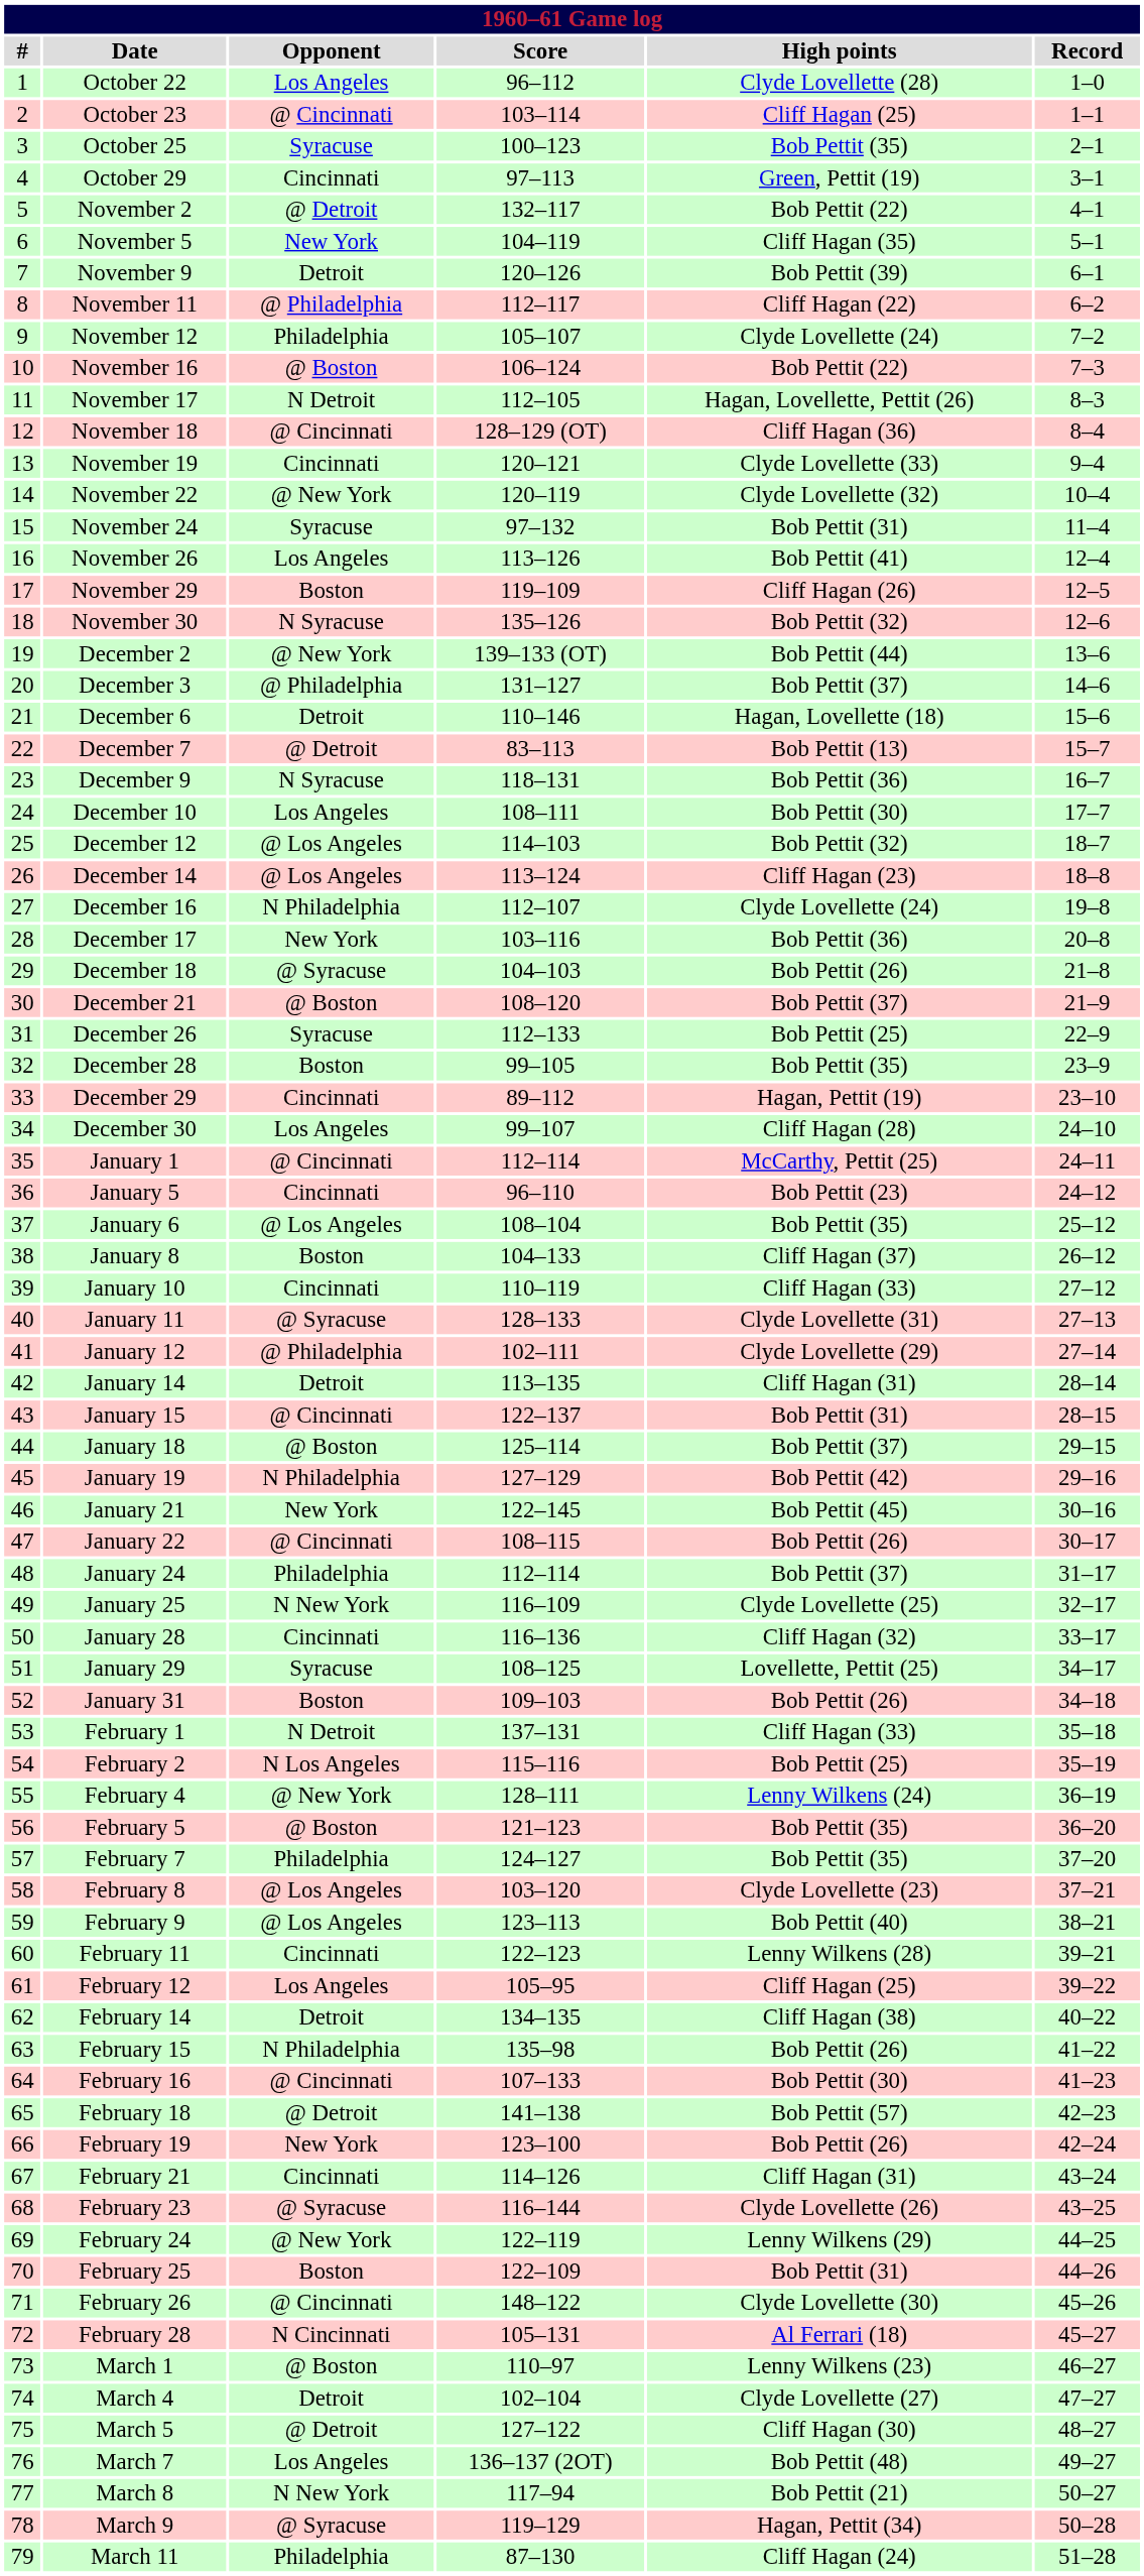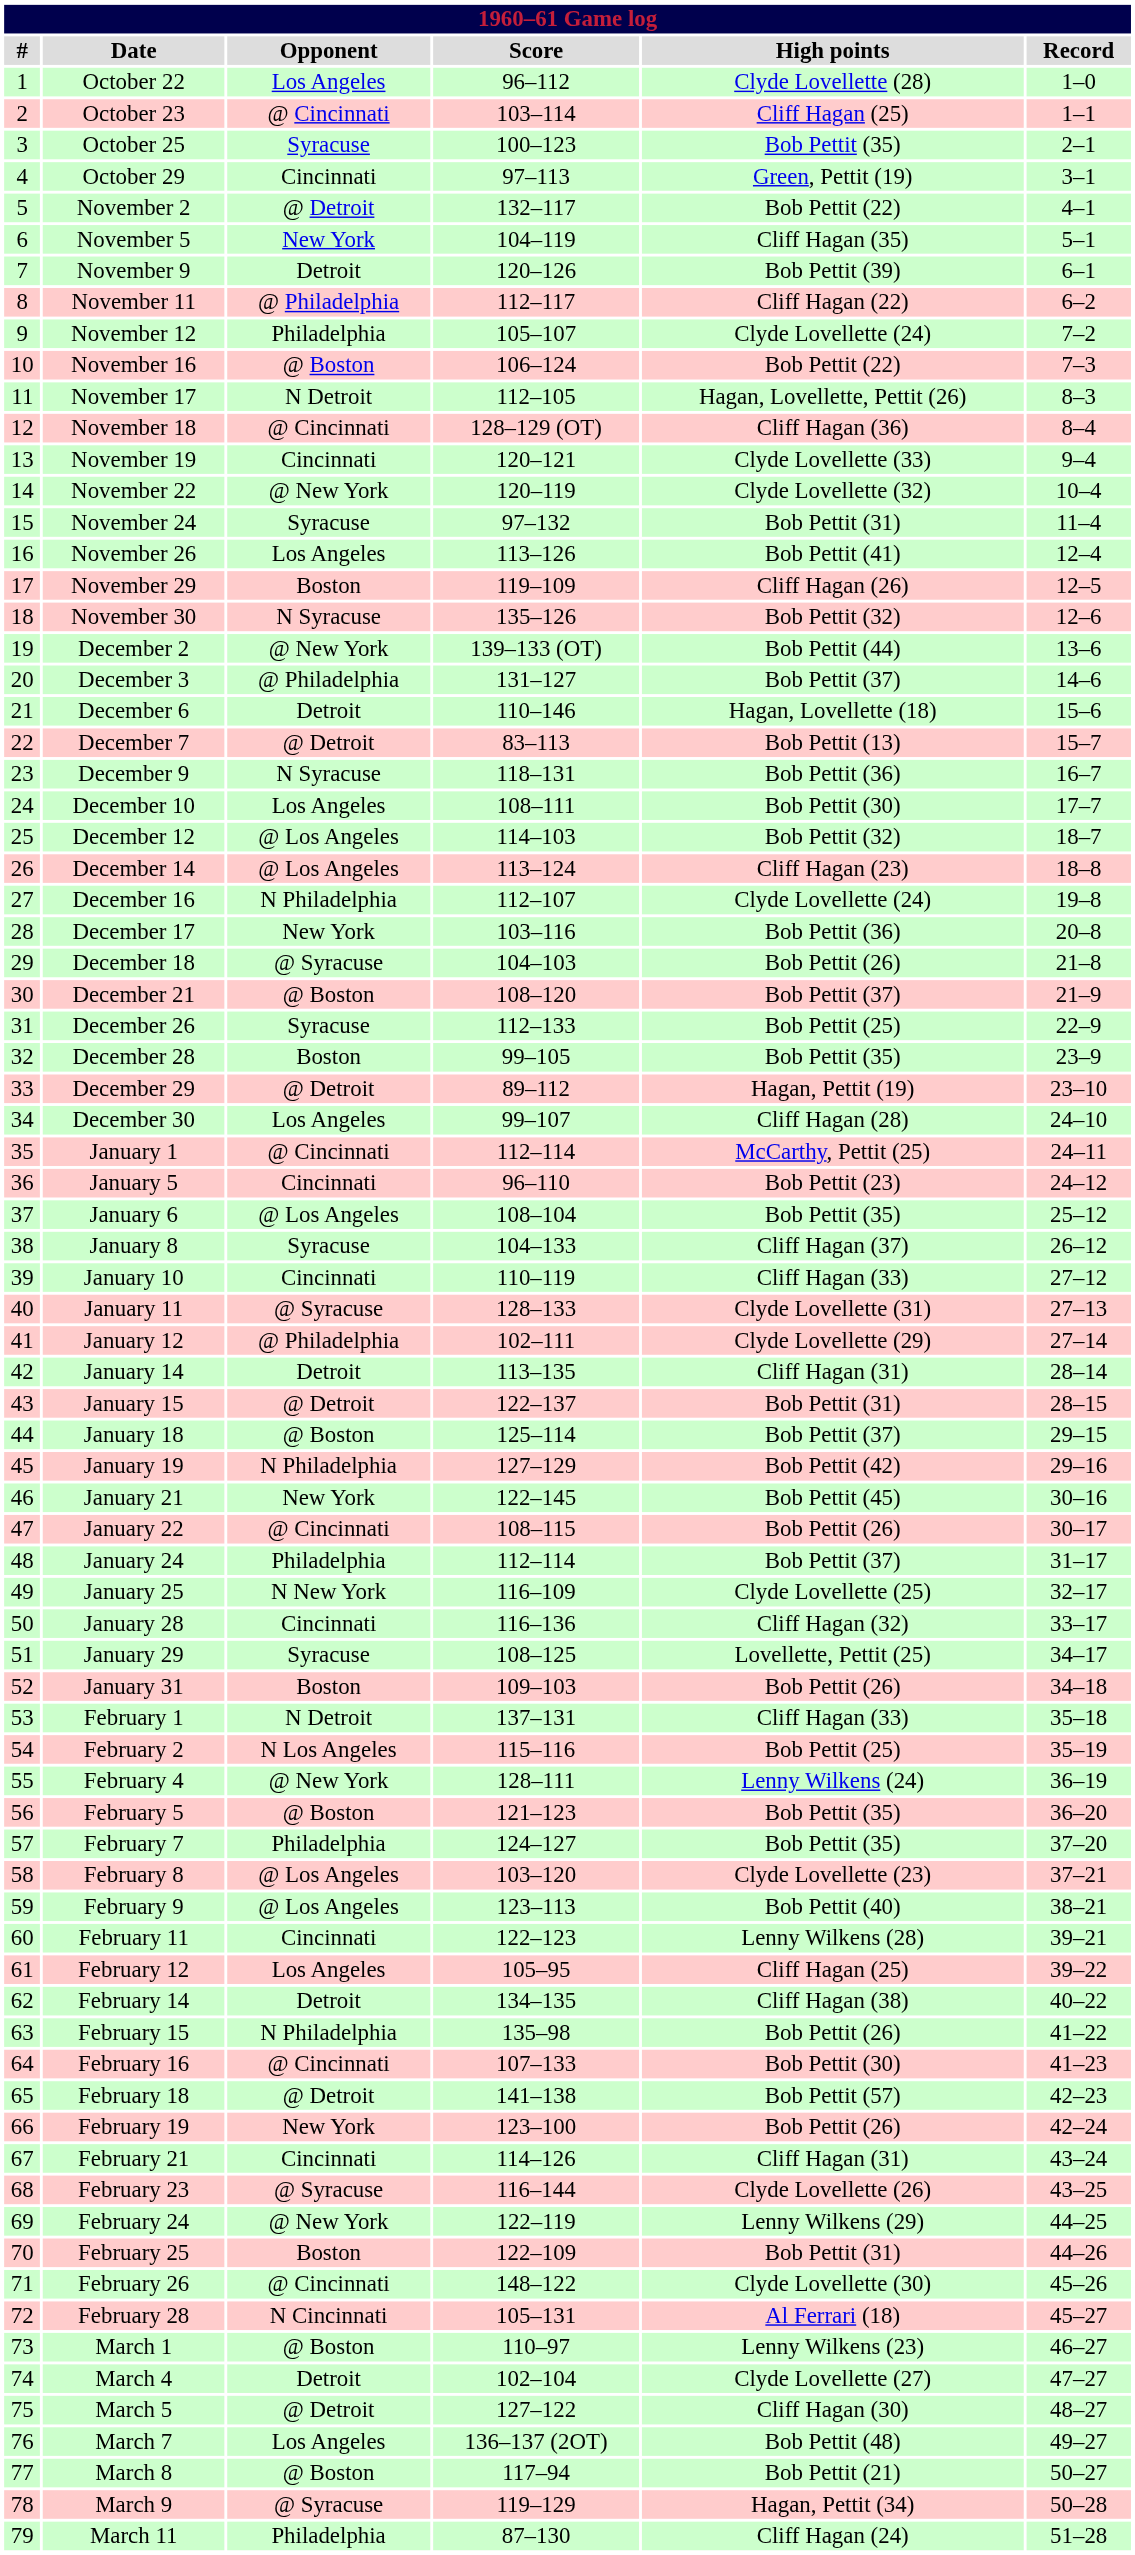December 29 | Opponent: Cincinnati -> @ Detroit
January 8 | Opponent: Boston -> Syracuse
January 15 | Opponent: @ Cincinnati -> @ Detroit
March 8 | Opponent: N New York -> @ Boston
